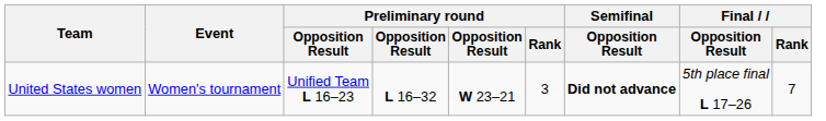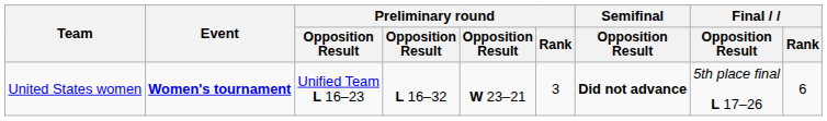United States women | Event: normal -> bold
United States women | Final / Rank: 7 -> 6
